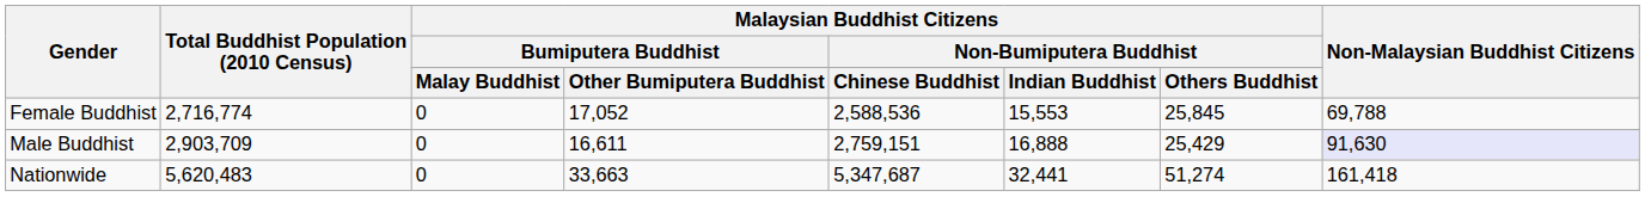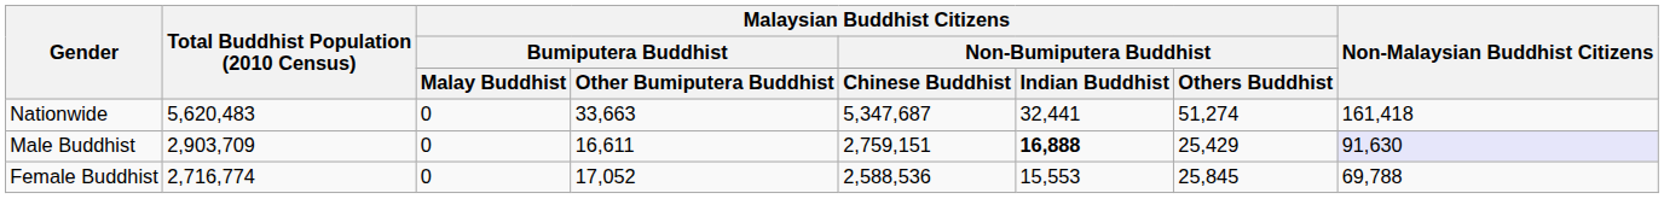rows swapped: Nationwide <-> Female Buddhist
Male Buddhist | column 6: normal -> bold
